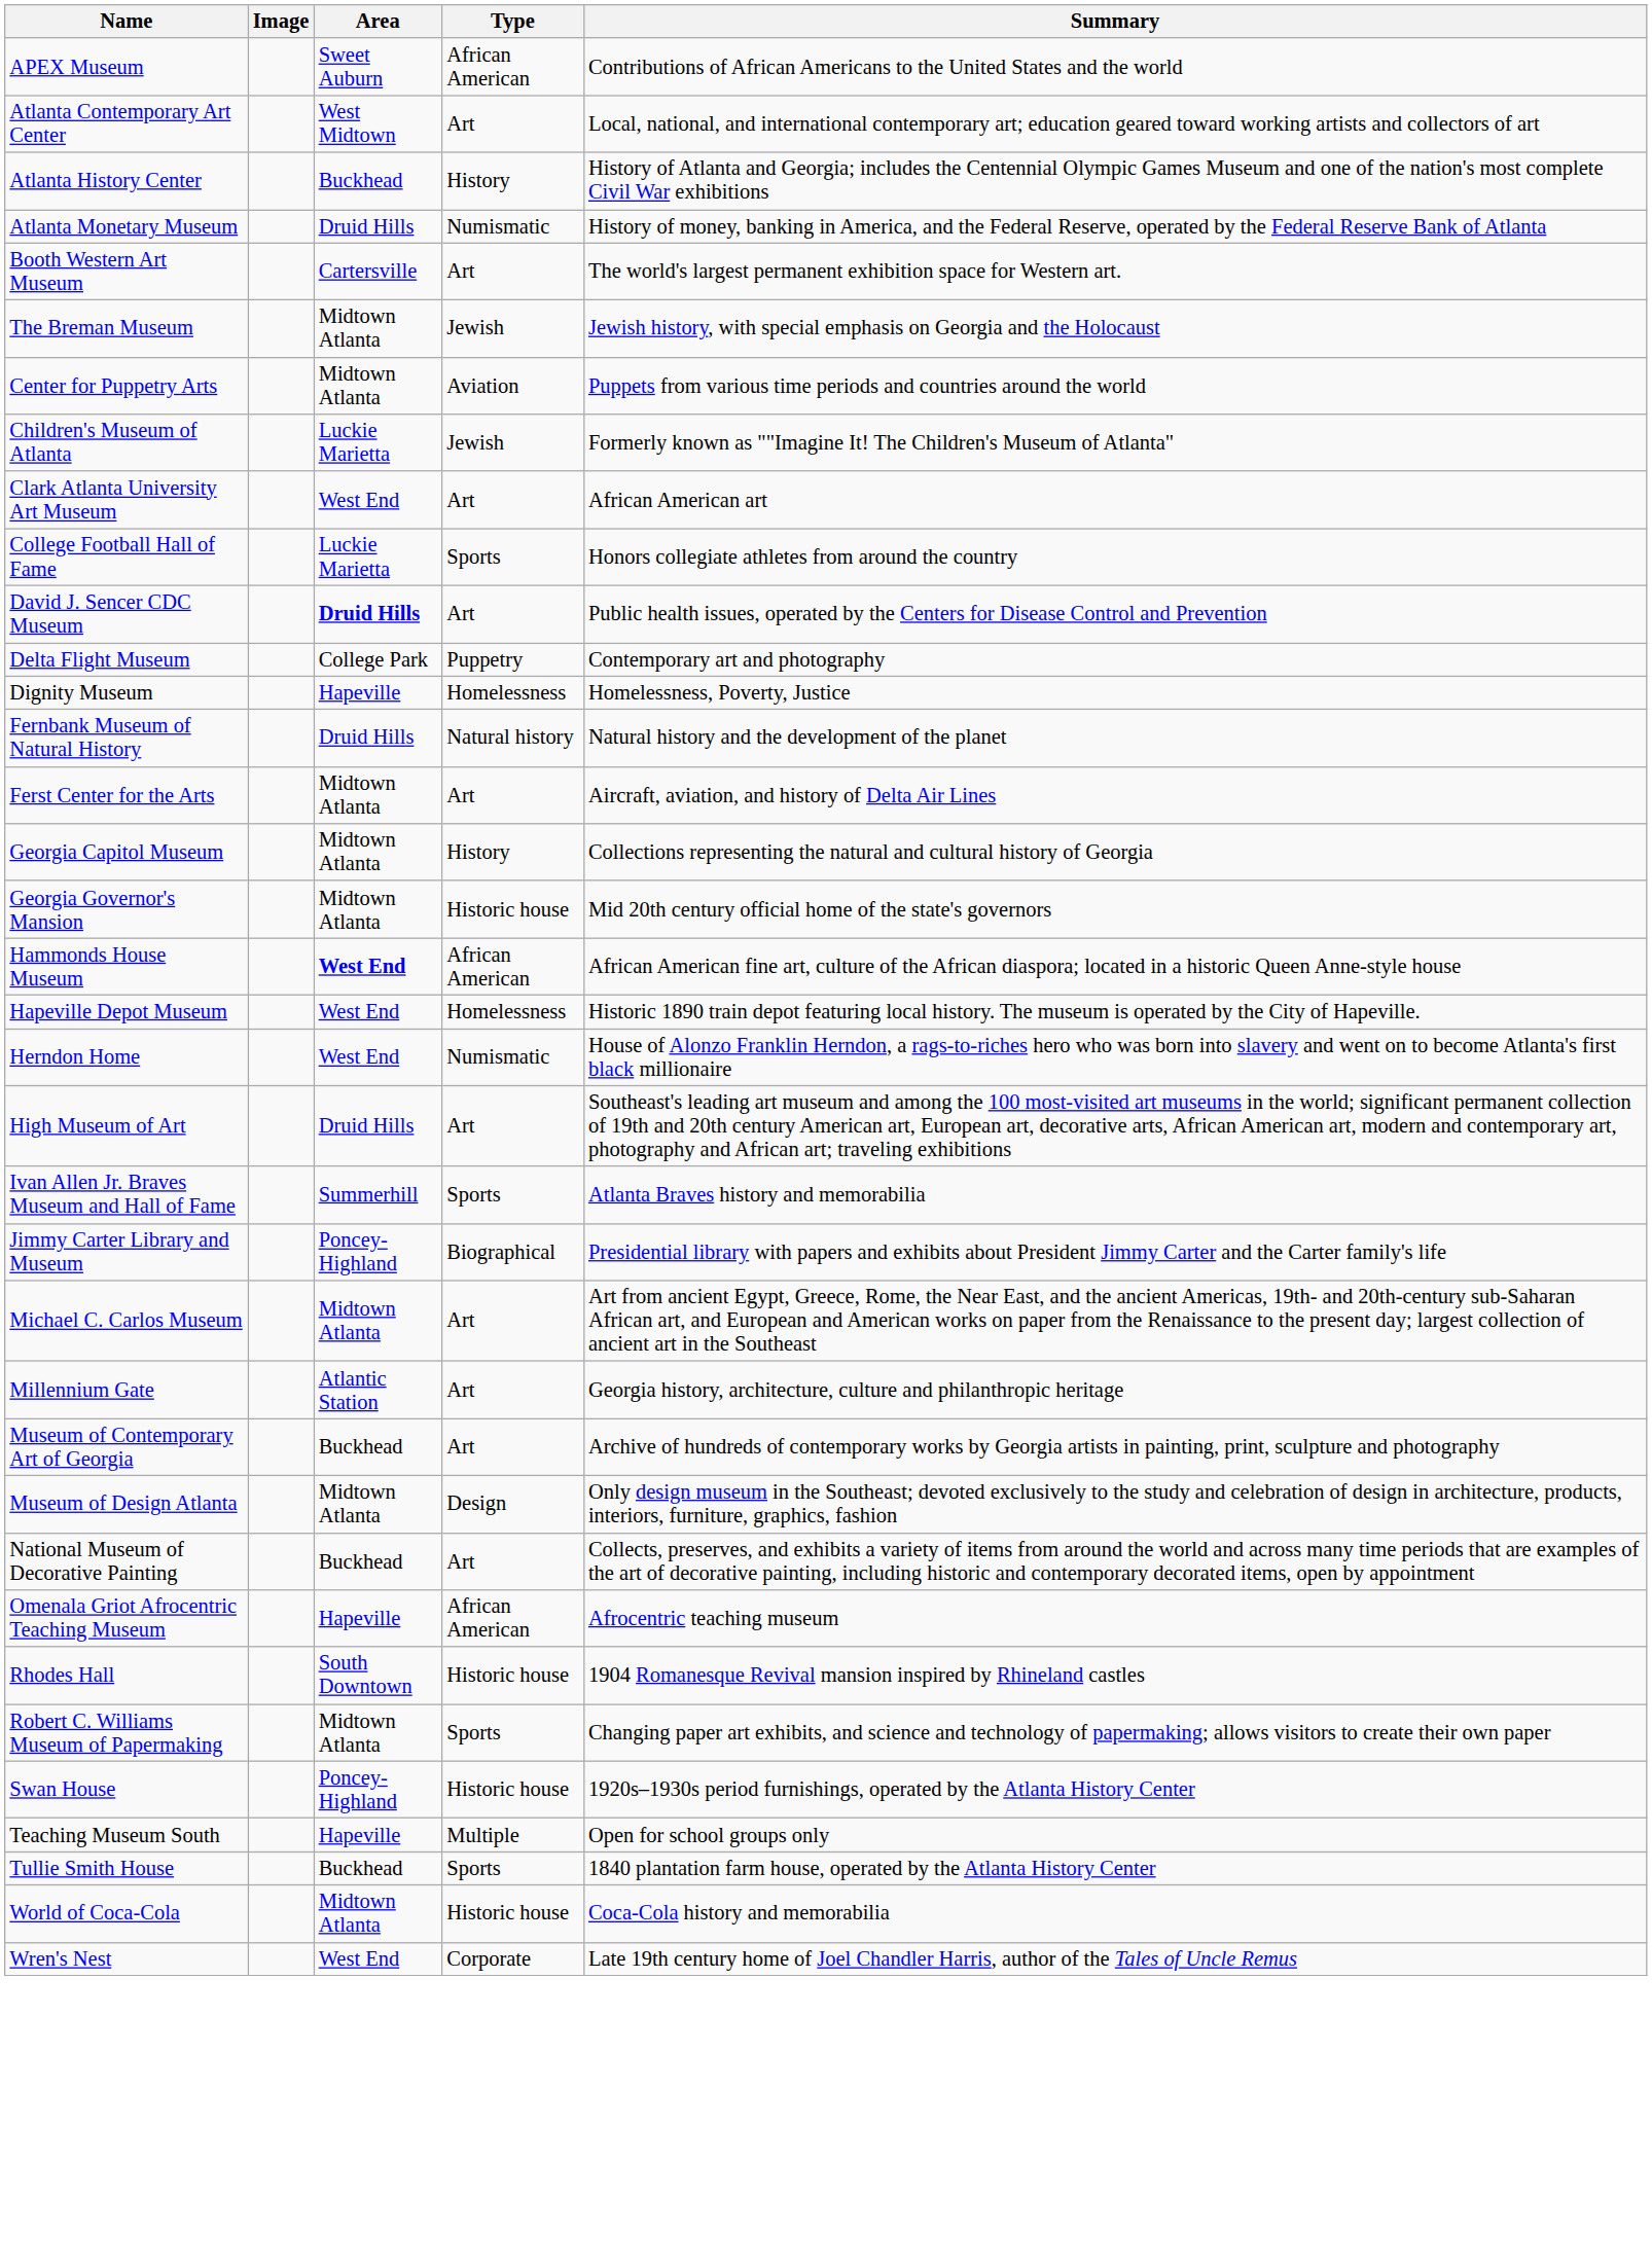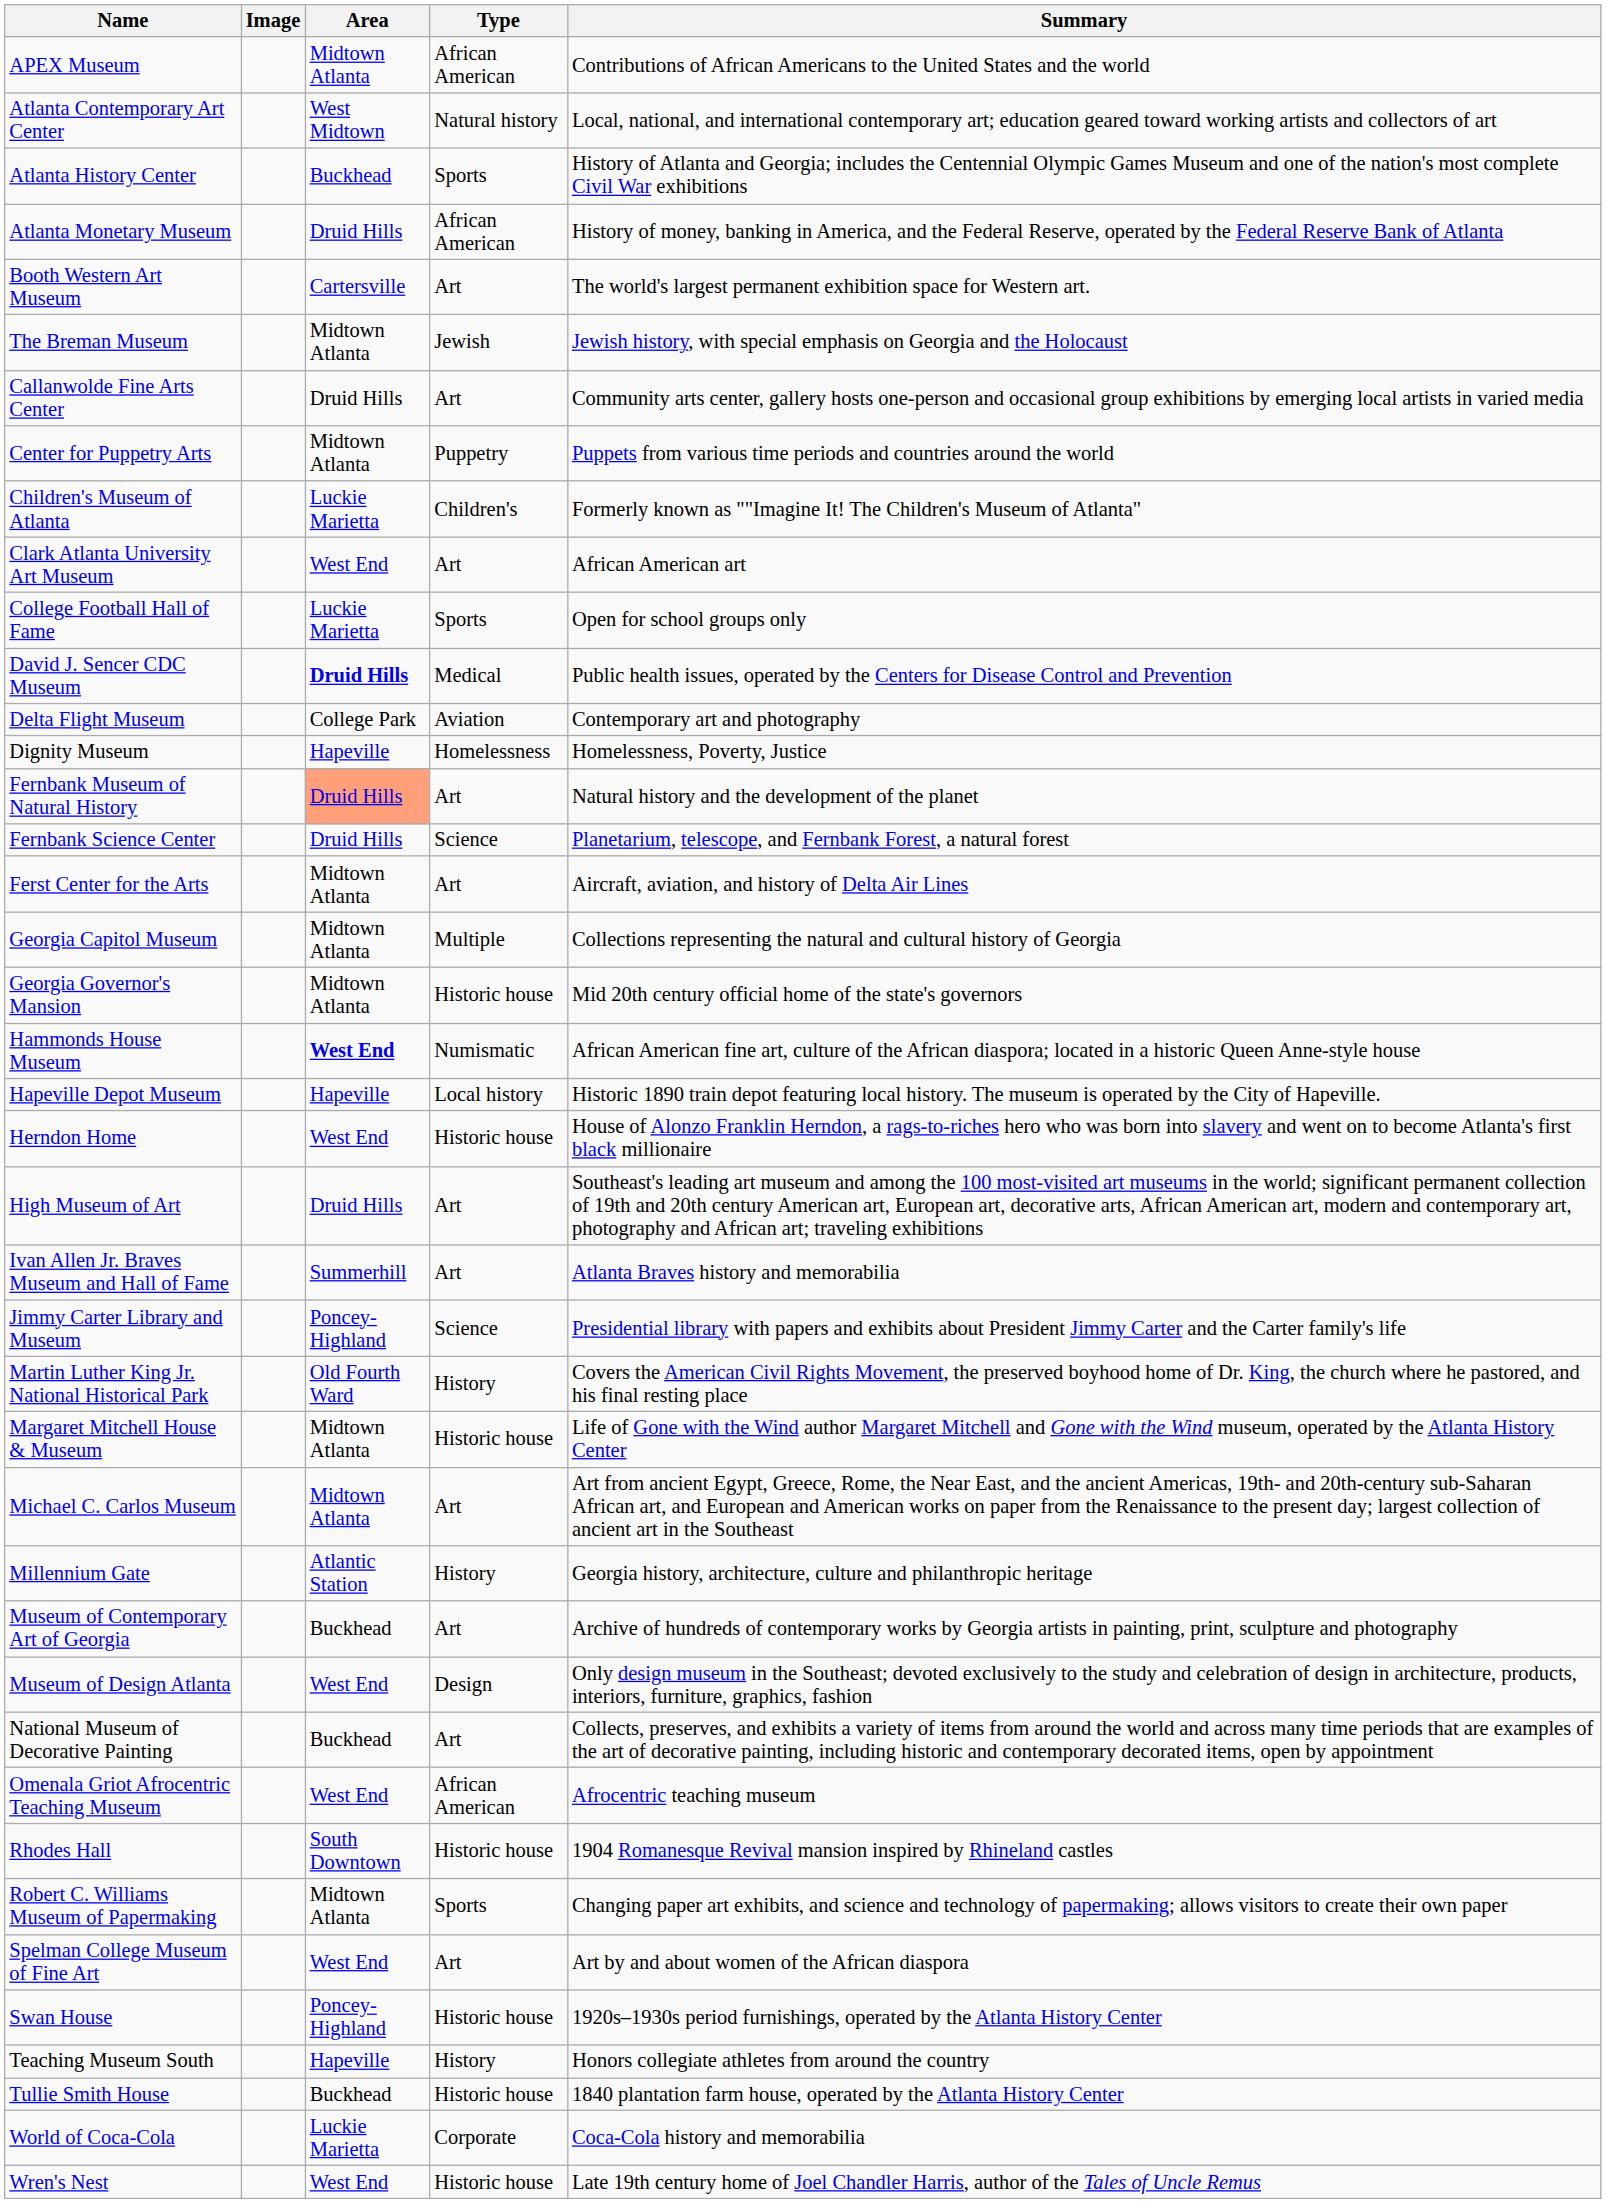APEX Museum | Area: Sweet Auburn -> Midtown Atlanta
Atlanta Contemporary Art Center | Type: Art -> Natural history
Atlanta History Center | Type: History -> Sports
Atlanta Monetary Museum | Type: Numismatic -> African American
+ row: Callanwolde Fine Arts Center | Druid Hills | Art | Community arts center, gallery hosts one-person and occasional group exhibitions by emerging local artists in varied media
Center for Puppetry Arts | Type: Aviation -> Puppetry
Children's Museum of Atlanta | Type: Jewish -> Children's
College Football Hall of Fame | Summary: Honors collegiate athletes from around the country -> Open for school groups only
David J. Sencer CDC Museum | Type: Art -> Medical
Delta Flight Museum | Type: Puppetry -> Aviation
Fernbank Museum of Natural History | Area: no background -> lightsalmon background
Fernbank Museum of Natural History | Type: Natural history -> Art
+ row: Fernbank Science Center | Druid Hills | Science | Planetarium, telescope, and Fernbank Forest, a natural forest
Georgia Capitol Museum | Type: History -> Multiple
Hammonds House Museum | Type: African American -> Numismatic
Hapeville Depot Museum | Area: West End -> Hapeville
Hapeville Depot Museum | Type: Homelessness -> Local history
Herndon Home | Type: Numismatic -> Historic house
Ivan Allen Jr. Braves Museum and Hall of Fame | Type: Sports -> Art
Jimmy Carter Library and Museum | Type: Biographical -> Science
+ row: Martin Luther King Jr. National Historical Park | Old Fourth Ward | History | Covers the American Civil Rights Movement, the preserved boyhood home of Dr. King, the church where he pastored, and his final resting place
+ row: Margaret Mitchell House & Museum | Midtown Atlanta | Historic house | Life of Gone with the Wind author Margaret Mitchell and Gone with the Wind museum, operated by the Atlanta History Center
Millennium Gate | Type: Art -> History
Museum of Design Atlanta | Area: Midtown Atlanta -> West End
Omenala Griot Afrocentric Teaching Museum | Area: Hapeville -> West End
+ row: Spelman College Museum of Fine Art | West End | Art | Art by and about women of the African diaspora
Teaching Museum South | Type: Multiple -> History
Teaching Museum South | Summary: Open for school groups only -> Honors collegiate athletes from around the country
Tullie Smith House | Type: Sports -> Historic house
World of Coca-Cola | Area: Midtown Atlanta -> Luckie Marietta
World of Coca-Cola | Type: Historic house -> Corporate
Wren's Nest | Type: Corporate -> Historic house
